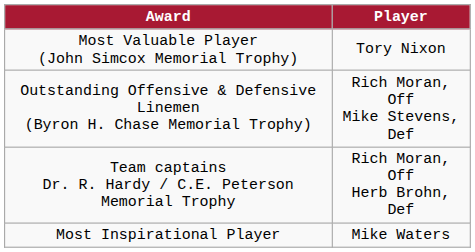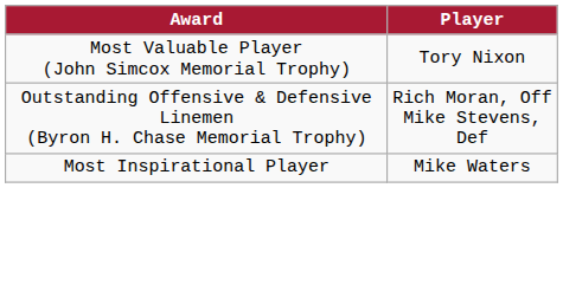- row: Team captains Dr. R. Hardy / C.E. Peterson Memorial Trophy | Rich Moran, Off Herb Brohn, Def
